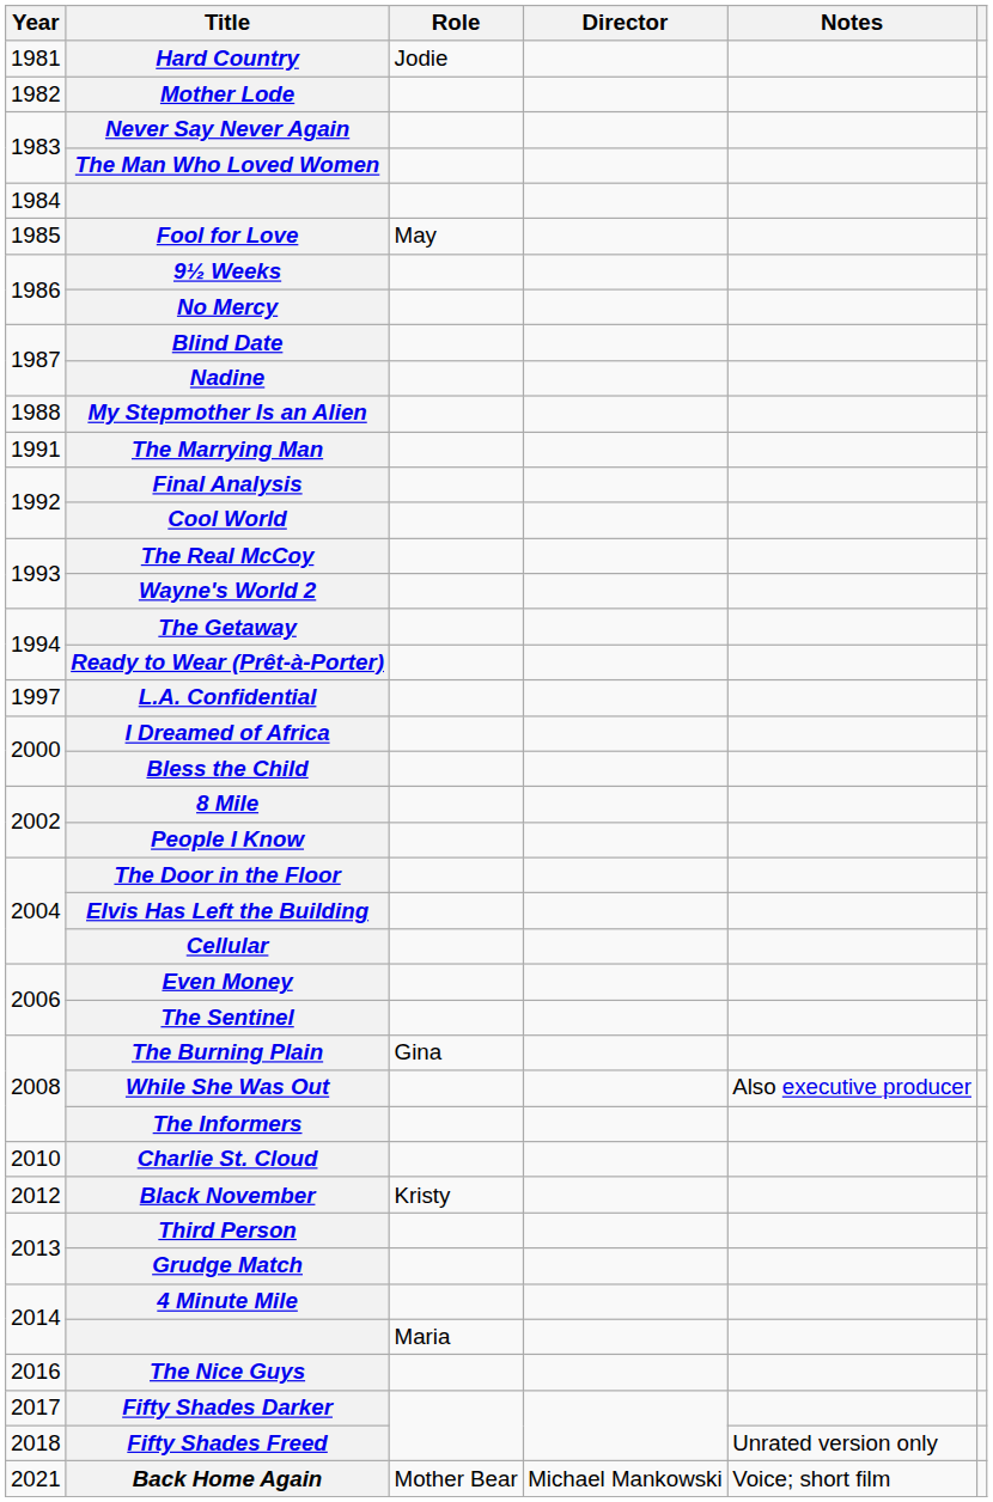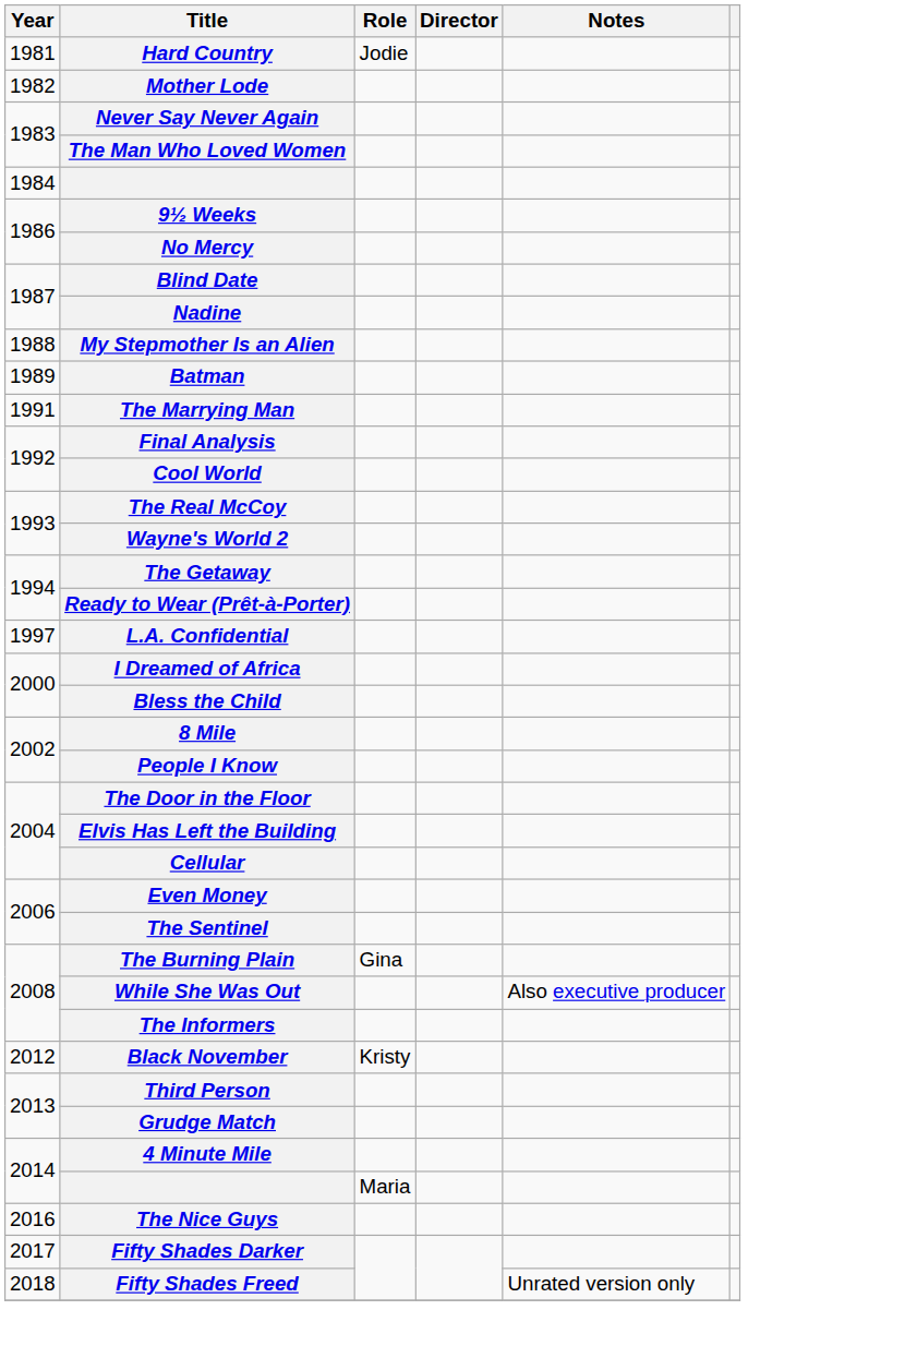- row: 1985 | Fool for Love | May
+ row: 1989 | Batman
- row: 2010 | Charlie St. Cloud
- row: 2021 | Back Home Again | Mother Bear | Michael Mankowski | Voice; short film
